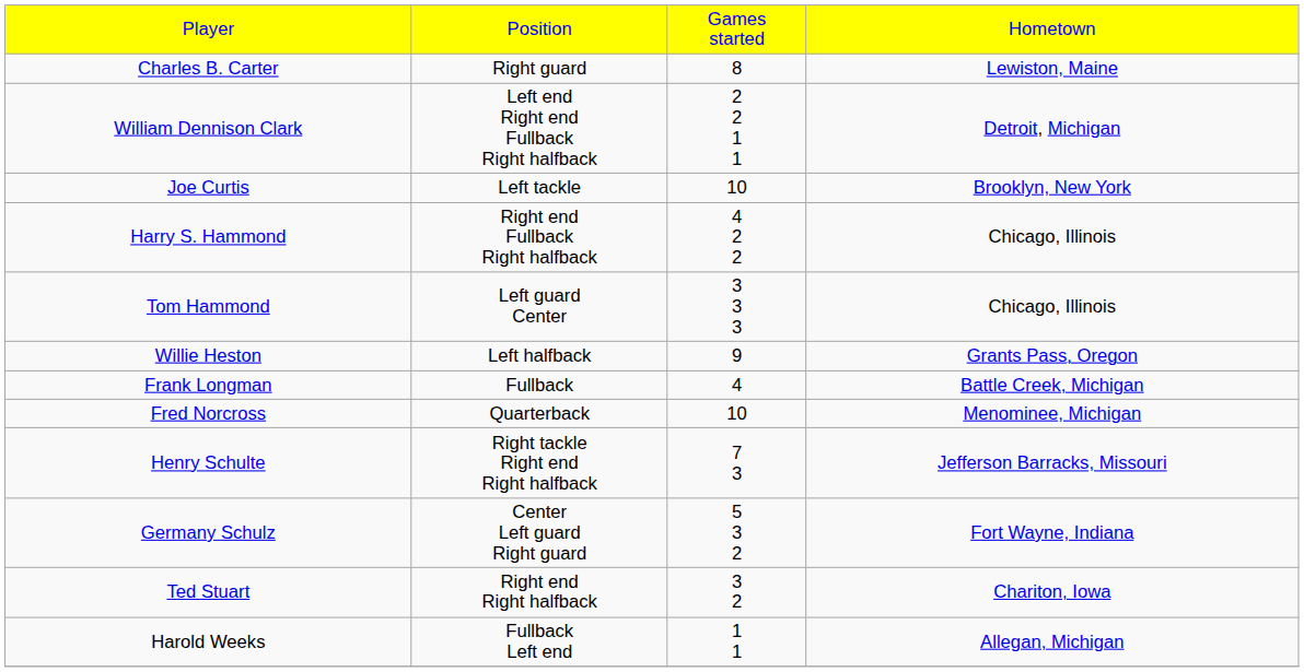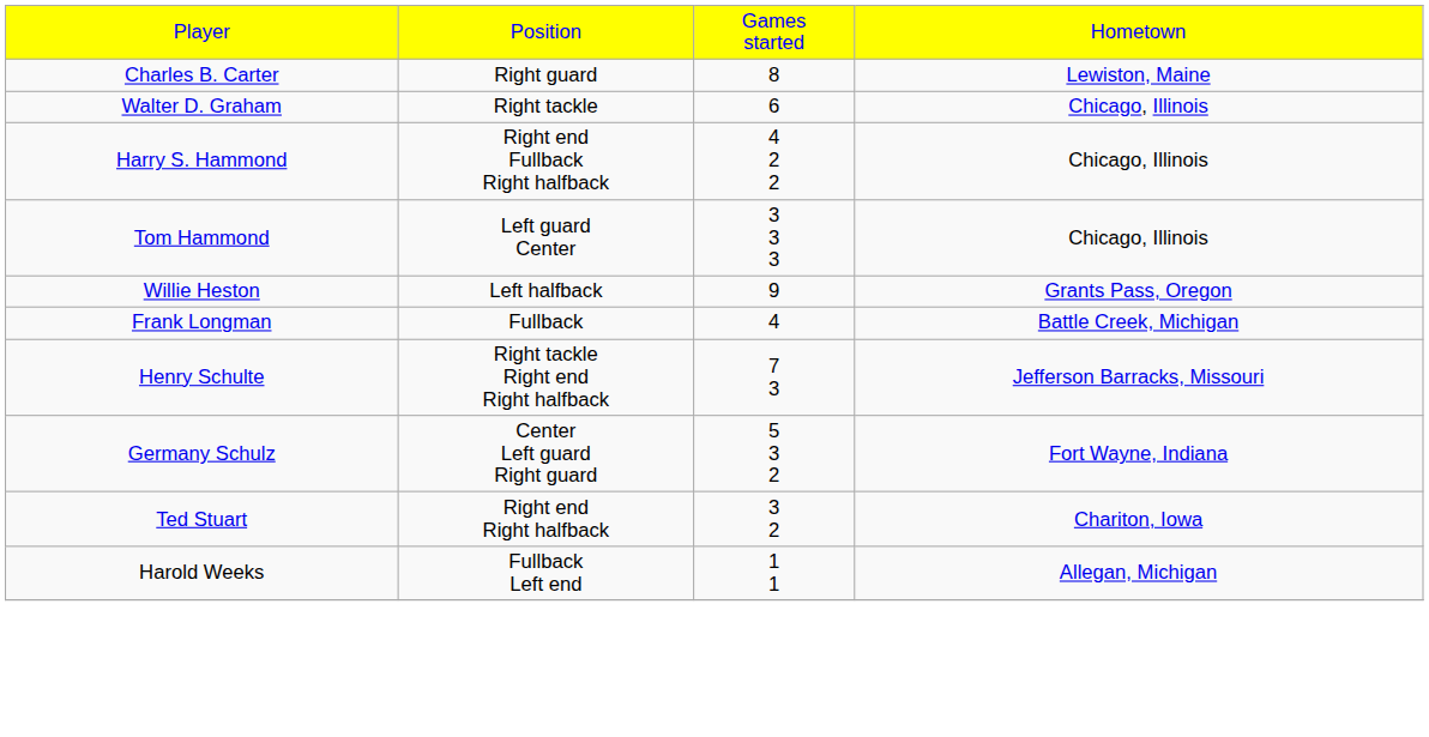- row: William Dennison Clark | Left end Right end Fullback Right halfback | 2 2 1 1 | Detroit, Michigan
- row: Joe Curtis | Left tackle | 10 | Brooklyn, New York
+ row: Walter D. Graham | Right tackle | 6 | Chicago, Illinois
- row: Fred Norcross | Quarterback | 10 | Menominee, Michigan
